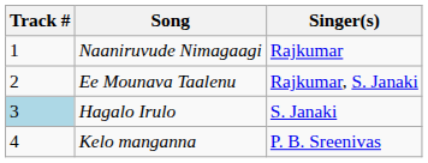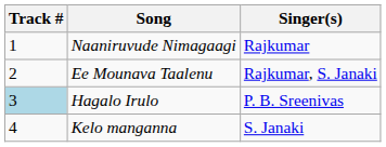Hagalo Irulo | Singer(s): S. Janaki -> P. B. Sreenivas
Kelo manganna | Singer(s): P. B. Sreenivas -> S. Janaki
